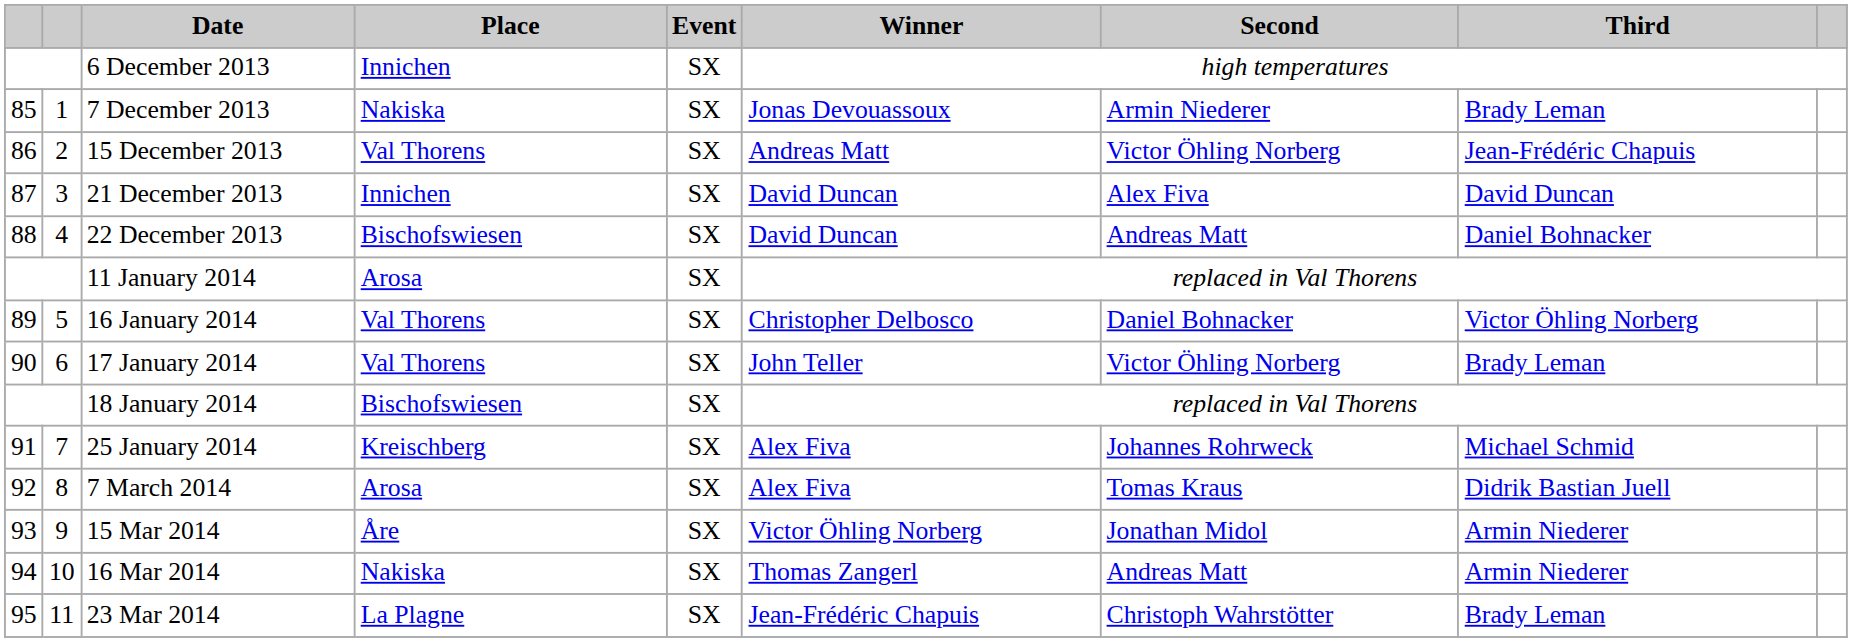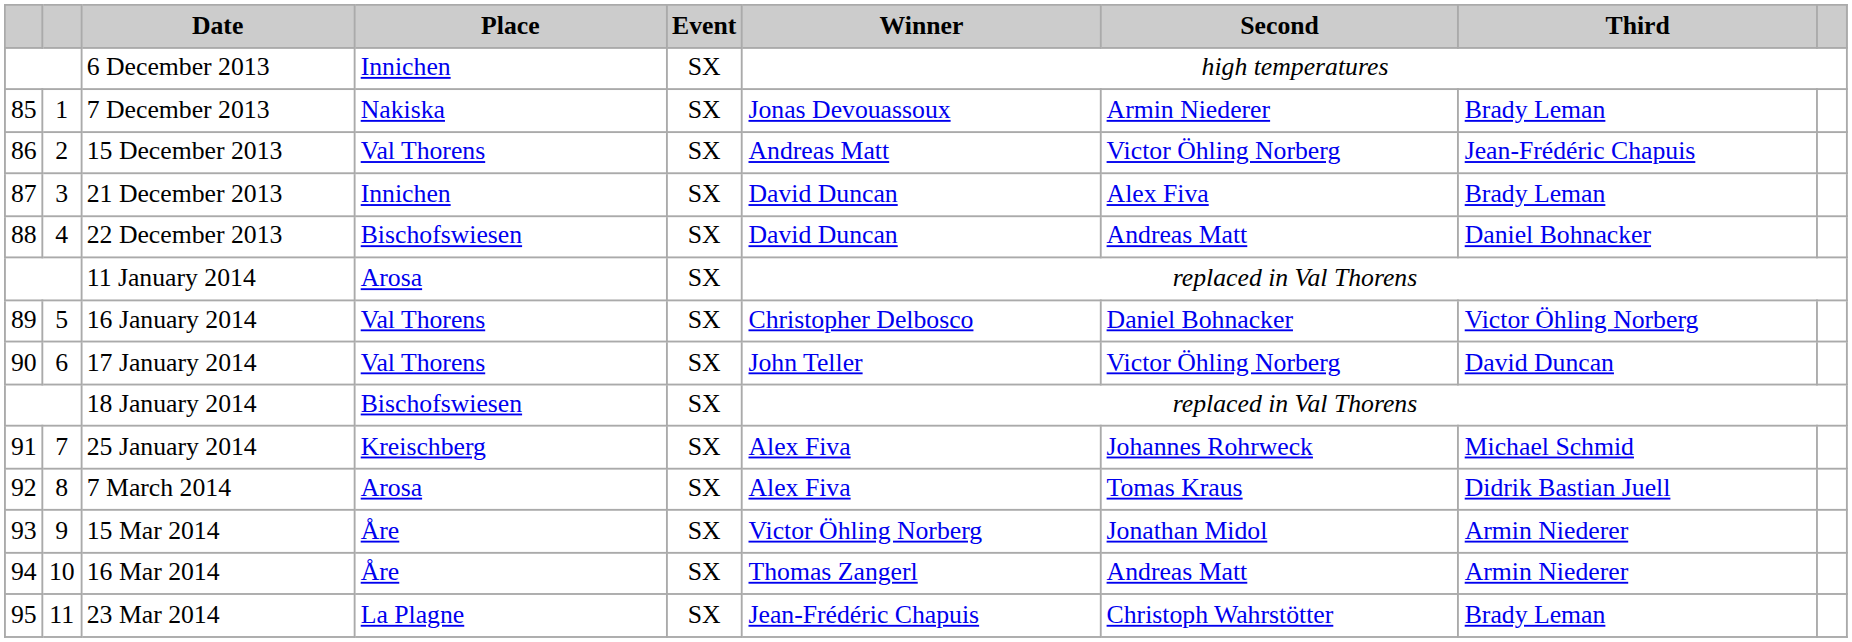21 December 2013 | Third: David Duncan -> Brady Leman
17 January 2014 | Third: Brady Leman -> David Duncan
16 Mar 2014 | Place: Nakiska -> Åre
